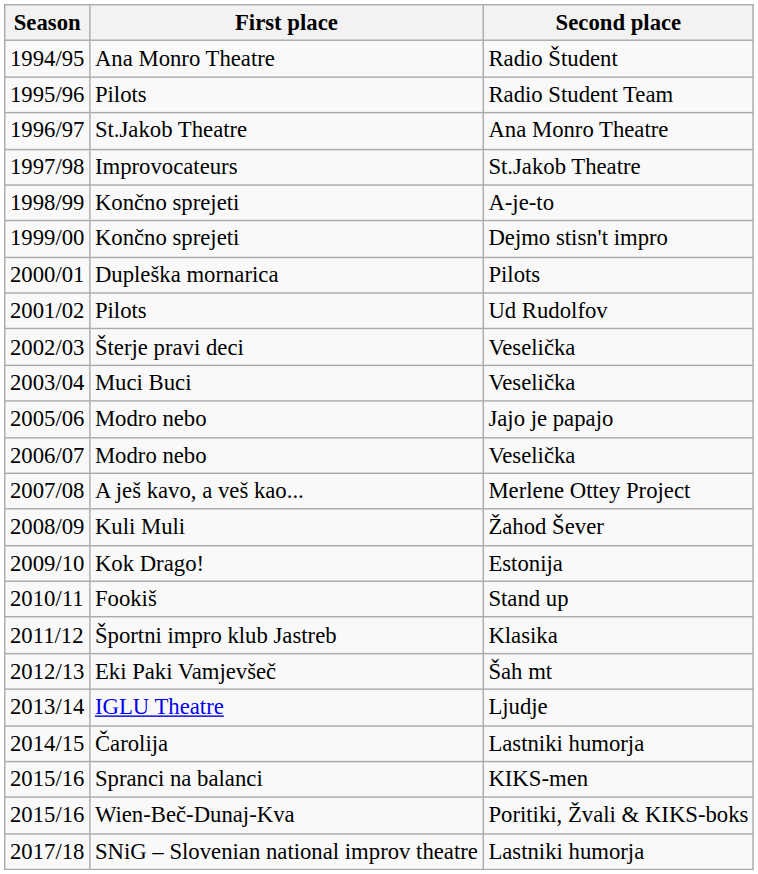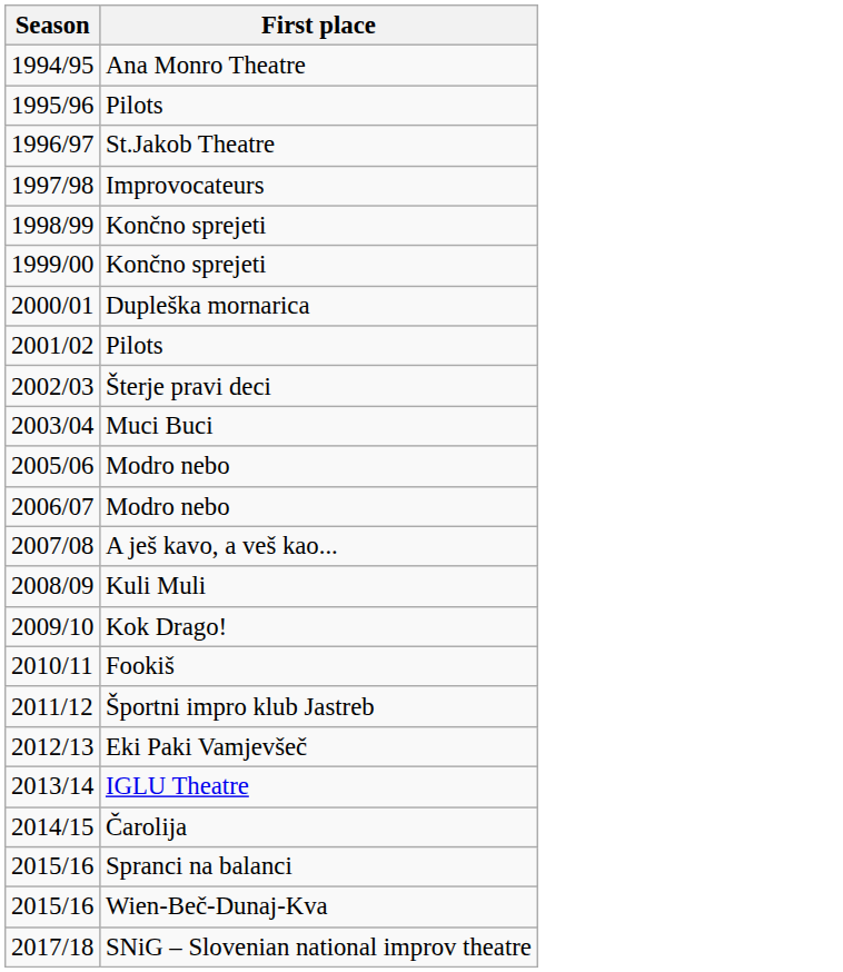- column: Second place | Radio Študent | Radio Student Team | Ana Monro Theatre | St.Jakob Theatre | A-je-to | Dejmo stisn't impro | Pilots | Ud Rudolfov | Veselička | Veselička | Jajo je papajo | Veselička | Merlene Ottey Project | Žahod Šever | Estonija | Stand up | Klasika | Šah mt | Ljudje | Lastniki humorja | KIKS-men | Poritiki, Žvali & KIKS-boks | Lastniki humorja
